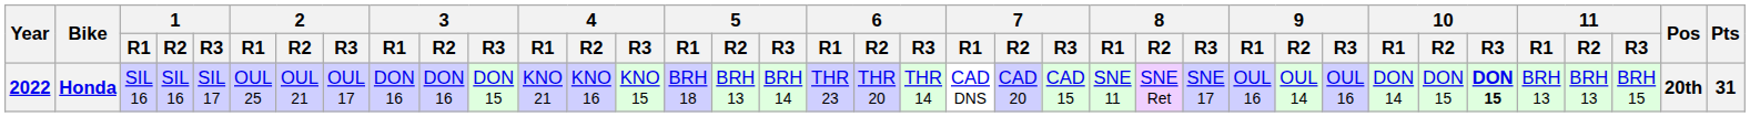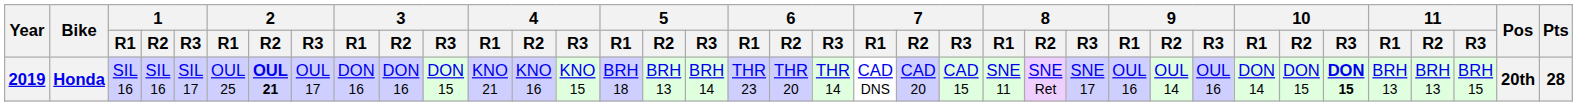Honda | Year: 2022 -> 2019
Honda | 2 / R2: normal -> bold
Honda | Pts: 31 -> 28
